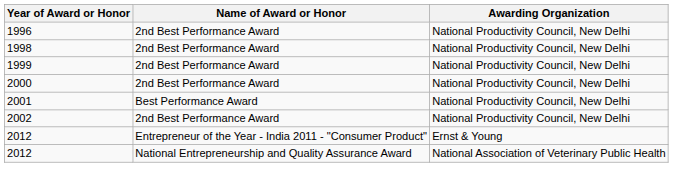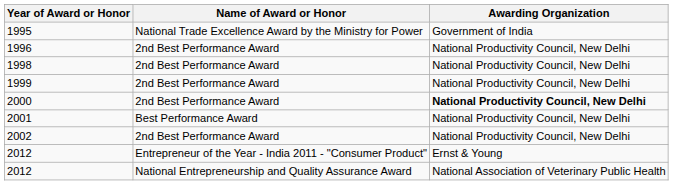+ row: 1995 | National Trade Excellence Award by the Ministry for Power | Government of India
2000 | Awarding Organization: normal -> bold
